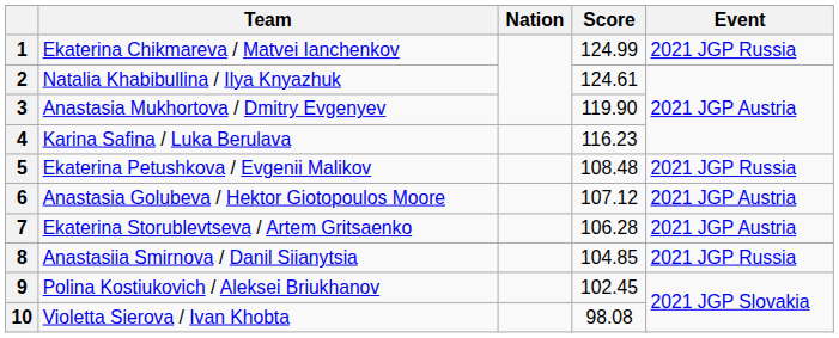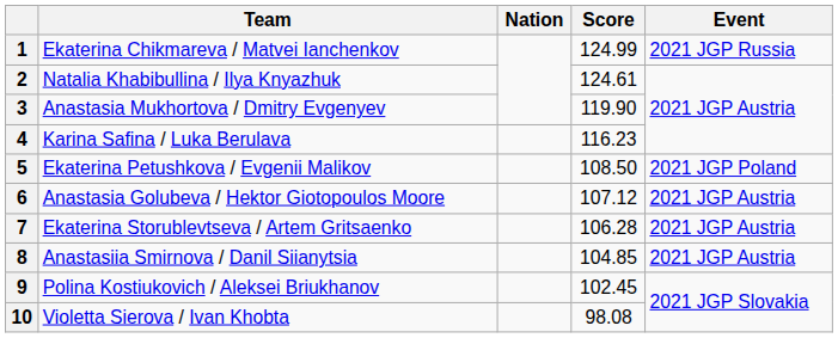5 | Score: 108.48 -> 108.50
5 | Event: 2021 JGP Russia -> 2021 JGP Poland
8 | Event: 2021 JGP Russia -> 2021 JGP Austria
